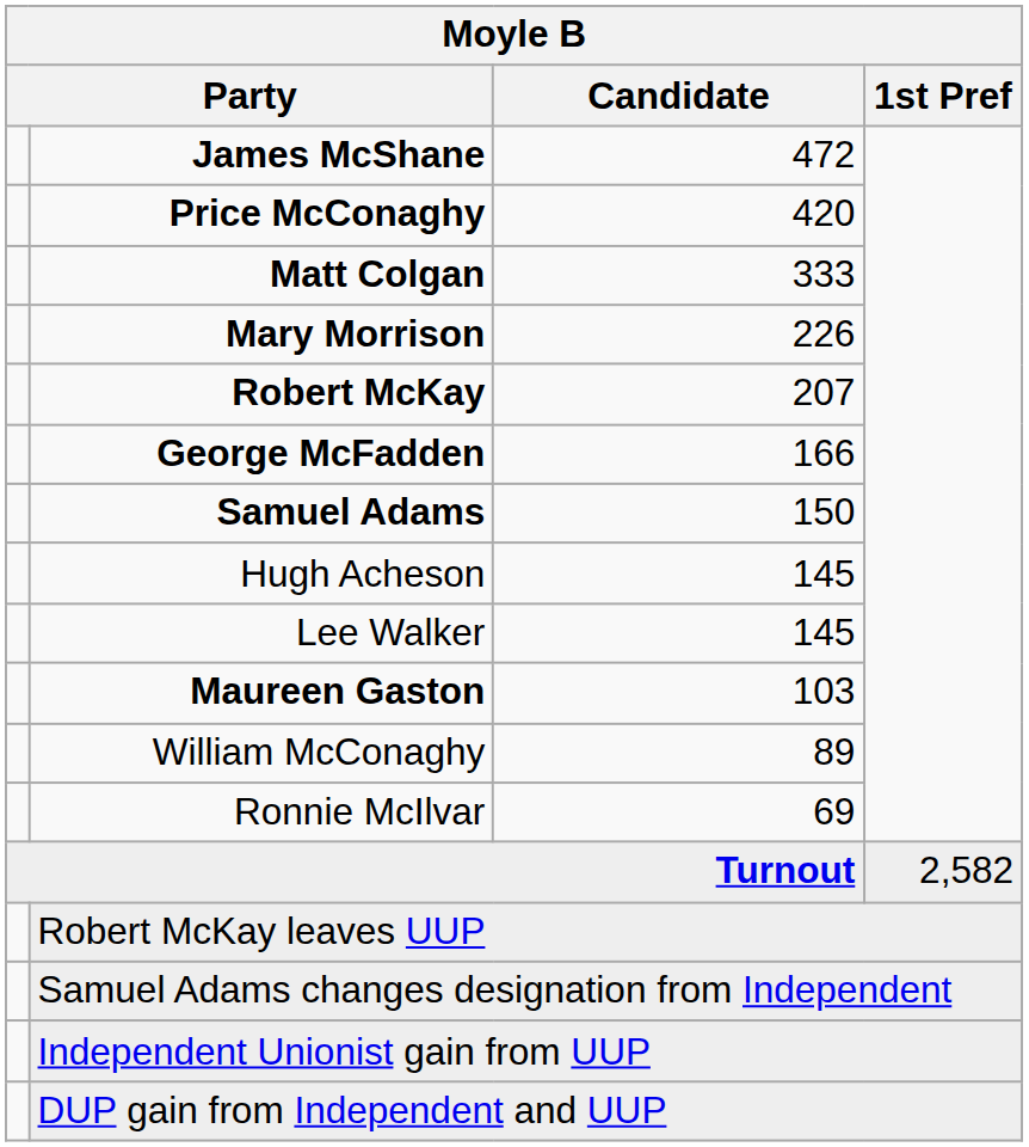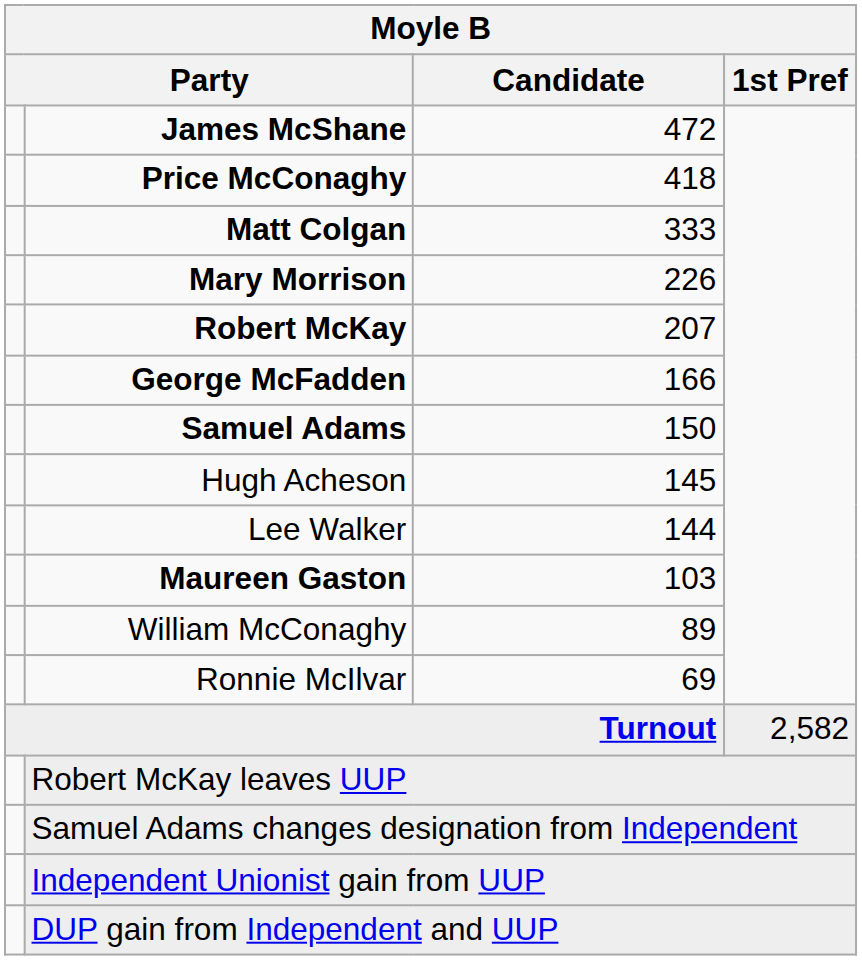Price McConaghy | Candidate: 420 -> 418
Lee Walker | Candidate: 145 -> 144
